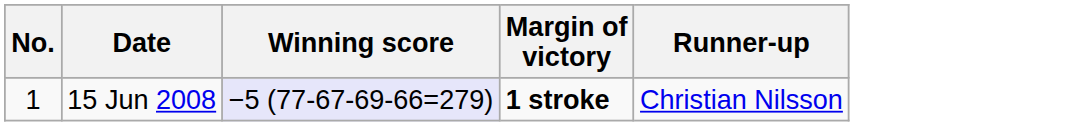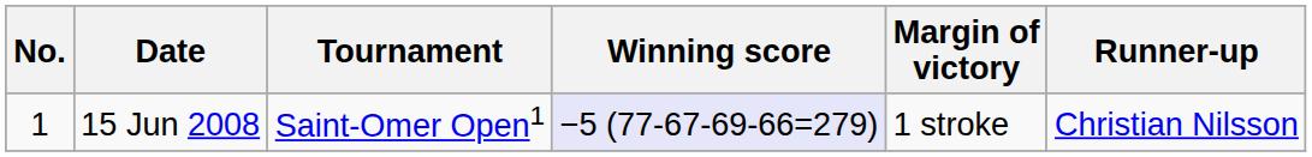+ column: Tournament | Saint-Omer Open1
15 Jun 2008 | Margin of victory: bold -> normal
